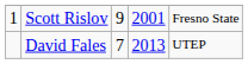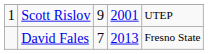Scott Rislov | column 5: Fresno State -> UTEP
David Fales | column 5: UTEP -> Fresno State
